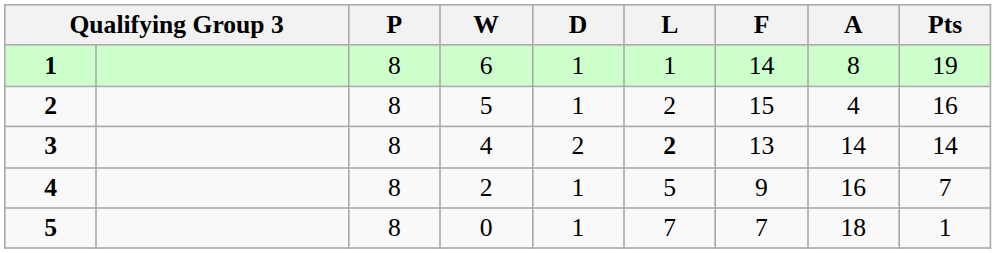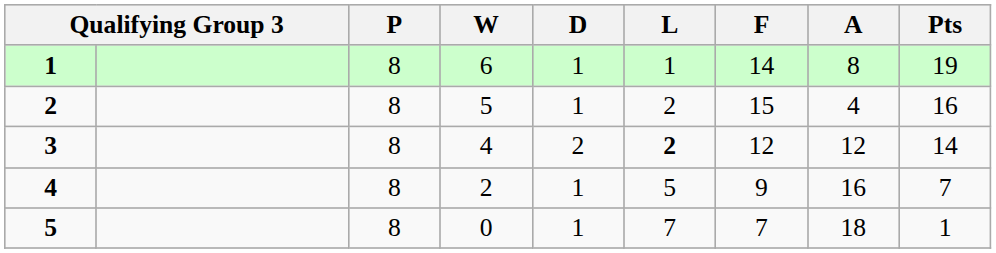3 | F: 13 -> 12
3 | A: 14 -> 12
